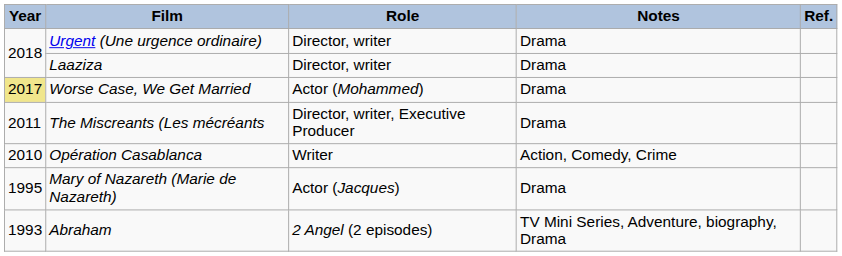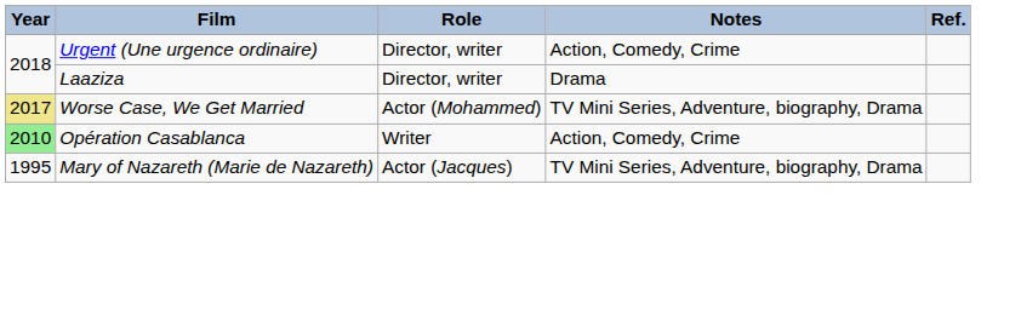Urgent (Une urgence ordinaire) | Notes: Drama -> Action, Comedy, Crime
Worse Case, We Get Married | Notes: Drama -> TV Mini Series, Adventure, biography, Drama
- row: 2011 | The Miscreants (Les mécréants | Director, writer, Executive Producer | Drama
Opération Casablanca | Year: no background -> lightgreen background
Mary of Nazareth (Marie de Nazareth) | Notes: Drama -> TV Mini Series, Adventure, biography, Drama
- row: 1993 | Abraham | 2 Angel (2 episodes) | TV Mini Series, Adventure, biography, Drama
